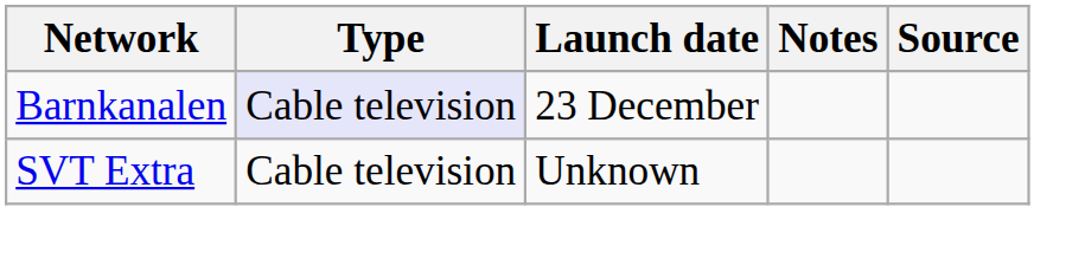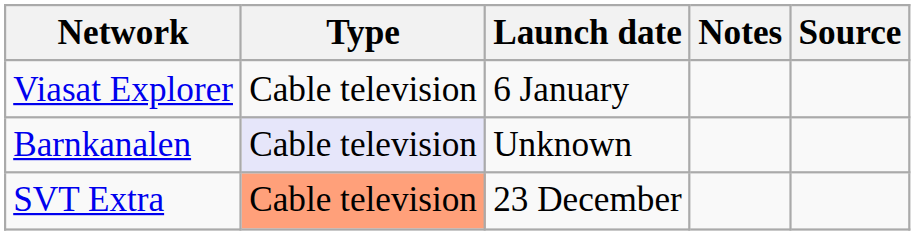+ row: Viasat Explorer | Cable television | 6 January
Barnkanalen | Launch date: 23 December -> Unknown
SVT Extra | Type: no background -> lightsalmon background
SVT Extra | Launch date: Unknown -> 23 December
